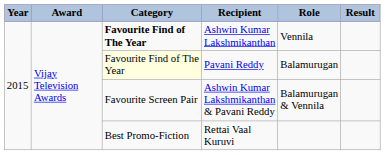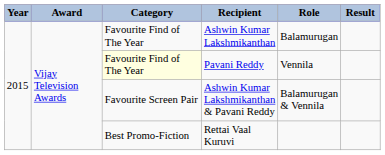Ashwin Kumar Lakshmikanthan | Category: bold -> normal
Ashwin Kumar Lakshmikanthan | Role: Vennila -> Balamurugan
Pavani Reddy | Role: Balamurugan -> Vennila
